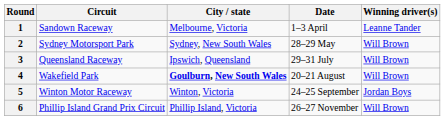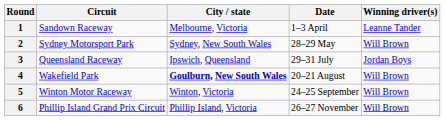3 | Winning driver(s): Will Brown -> Jordan Boys
5 | Winning driver(s): Jordan Boys -> Will Brown
